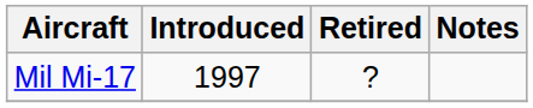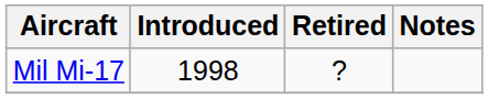Mil Mi-17 | Introduced: 1997 -> 1998
